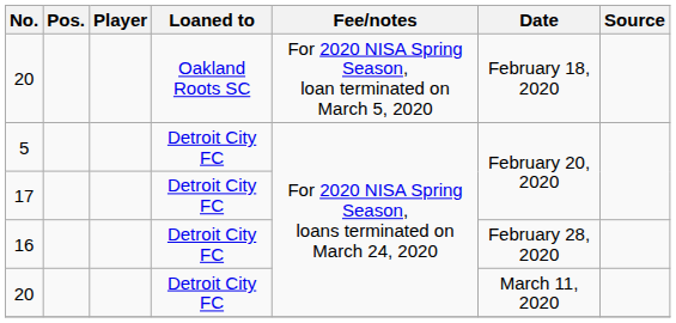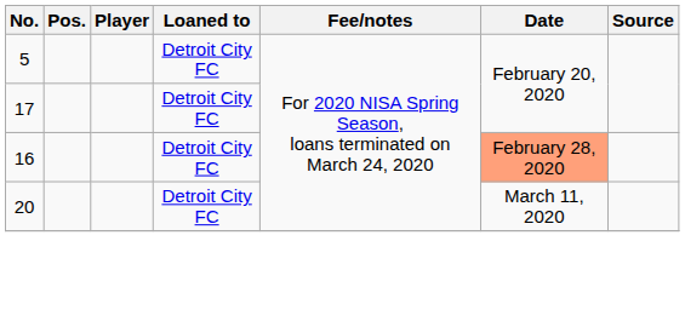- row: 20 | Oakland Roots SC | For 2020 NISA Spring Season, loan terminated on March 5, 2020 | February 18, 2020
16 | Date: no background -> lightsalmon background
